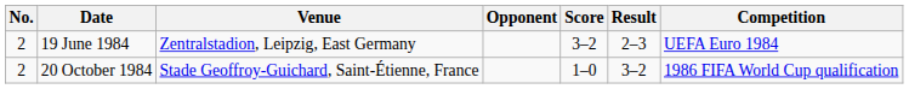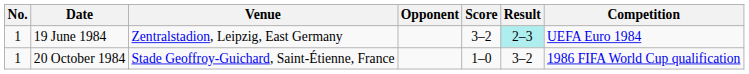19 June 1984 | No.: 2 -> 1
19 June 1984 | Result: no background -> paleturquoise background
20 October 1984 | No.: 2 -> 1
